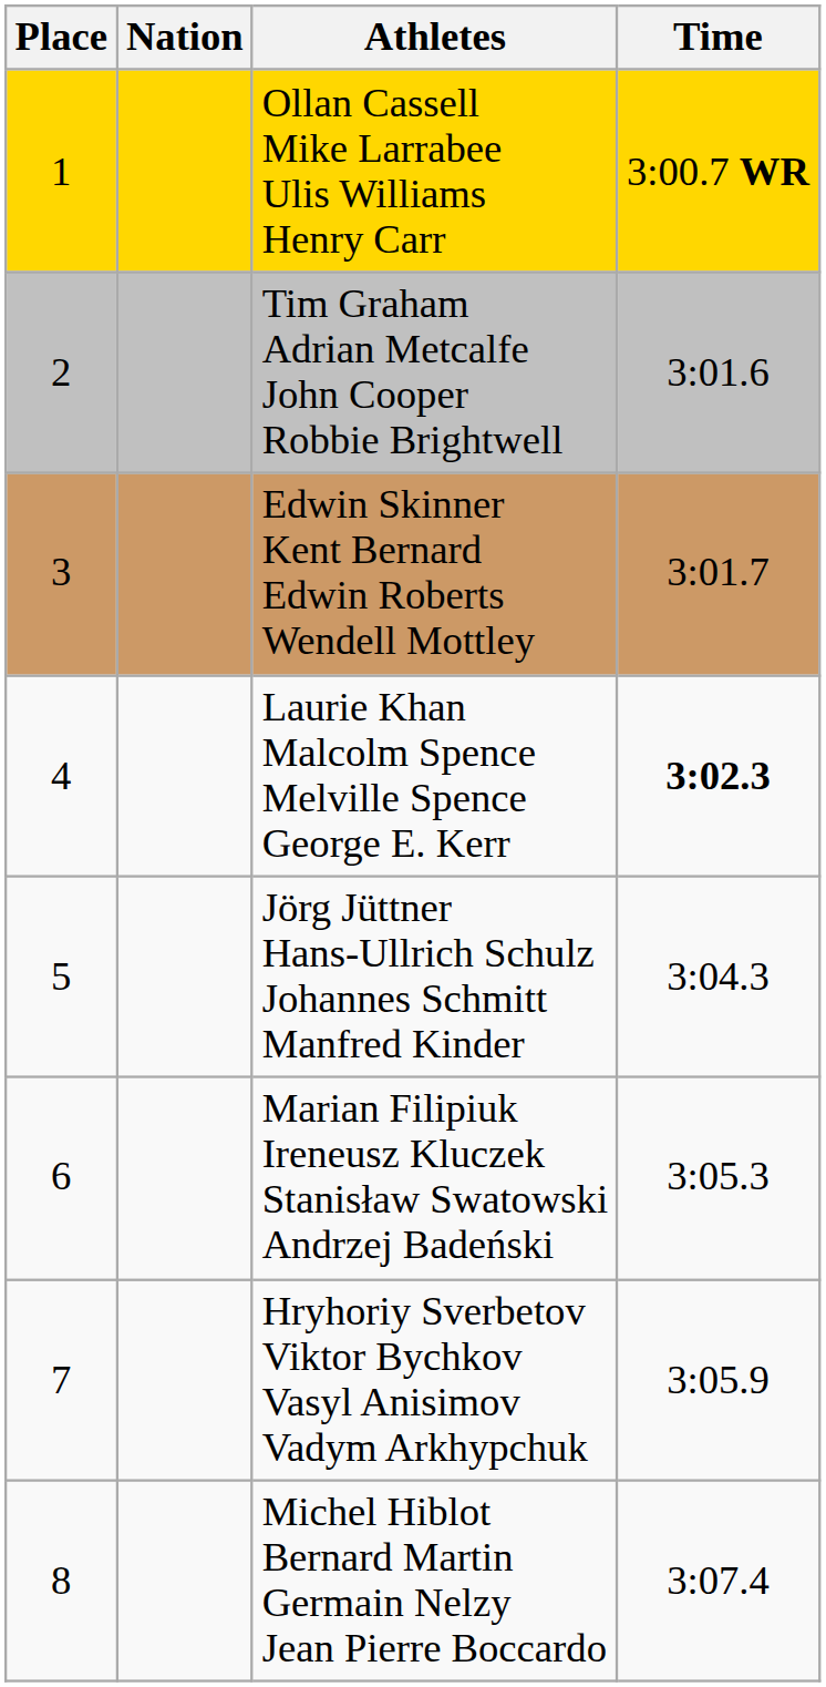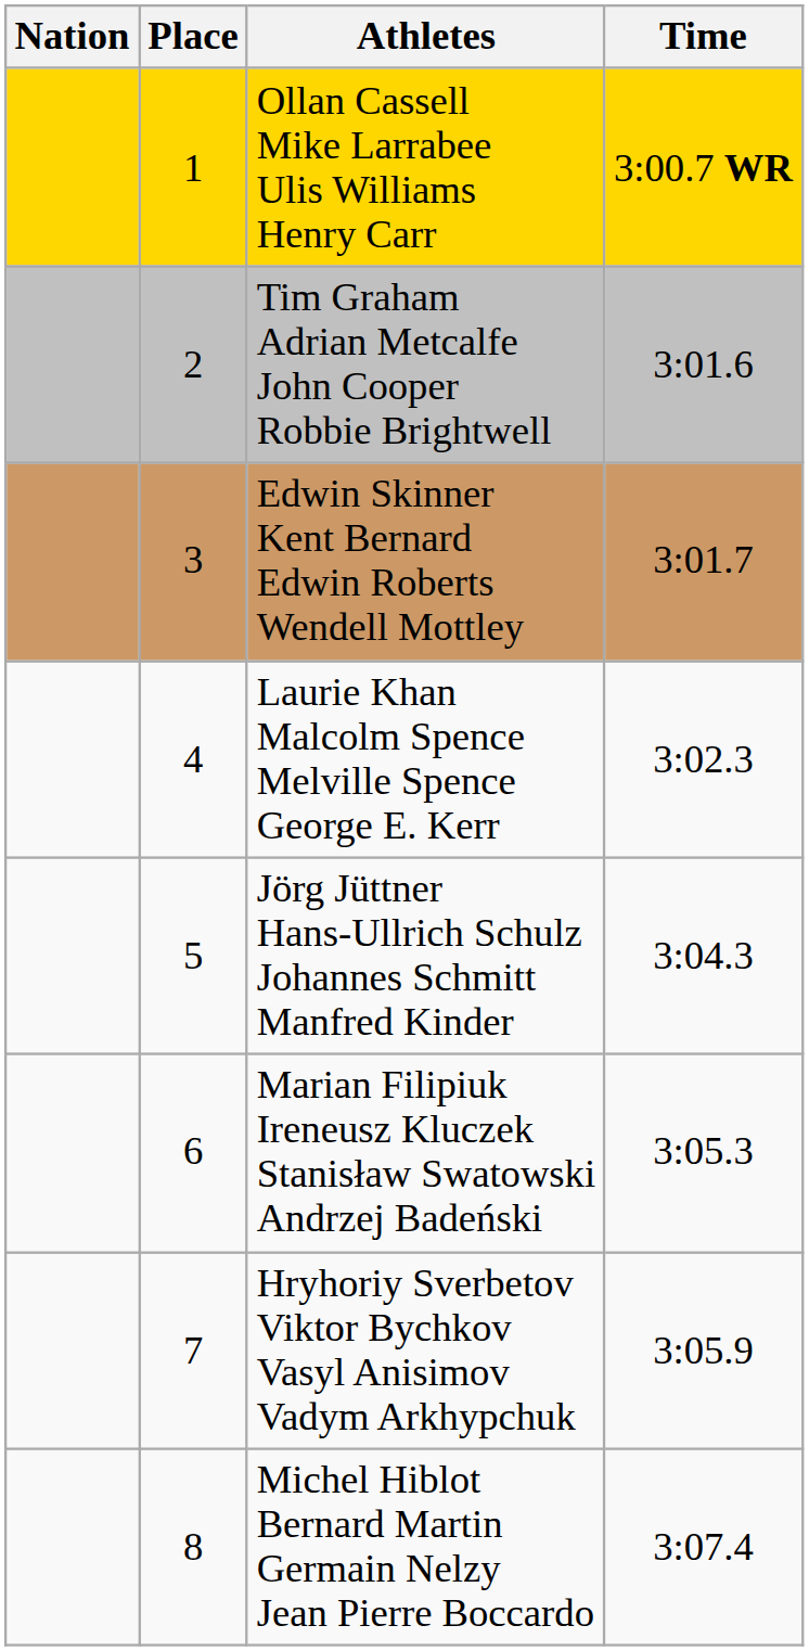columns swapped: Place <-> Nation
Laurie Khan Malcolm Spence Melville Spence George E. Kerr | Time: bold -> normal
